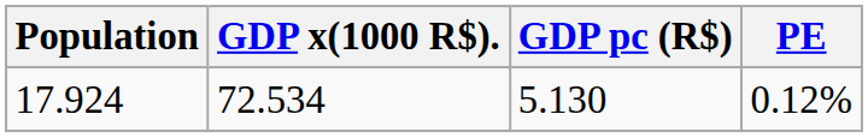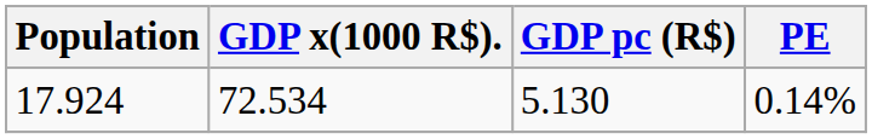17.924 | PE: 0.12% -> 0.14%
